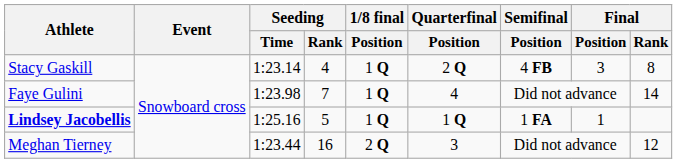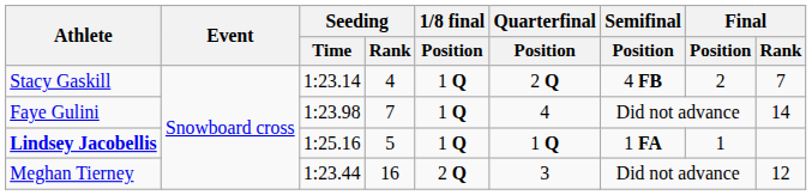Stacy Gaskill | Final / Position: 3 -> 2
Stacy Gaskill | Final / Rank: 8 -> 7
